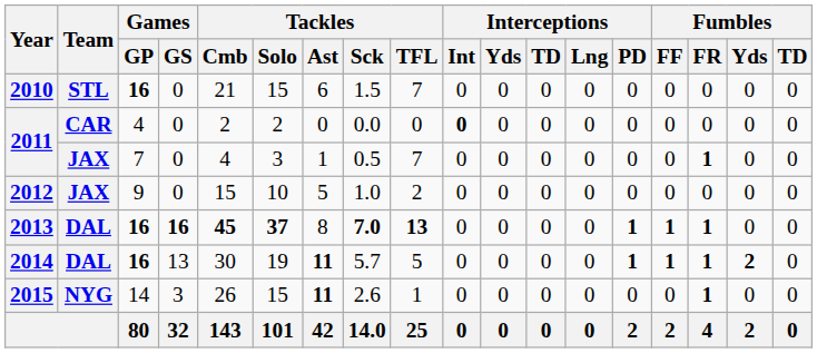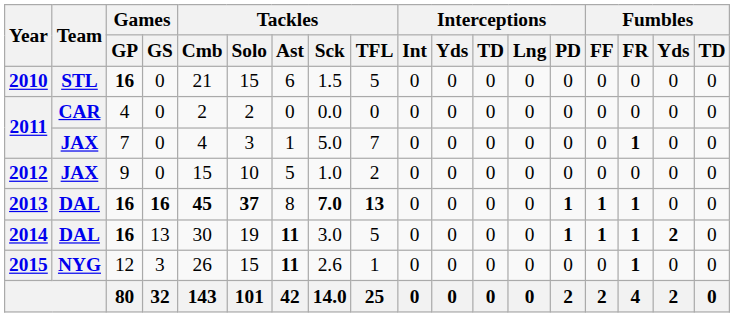2010 | Tackles / TFL: 7 -> 5
2011 / CAR | Interceptions / Int: bold -> normal
2011 / JAX | Tackles / Sck: 0.5 -> 5.0
2014 | Tackles / Sck: 5.7 -> 3.0
2015 | Games / GP: 14 -> 12
